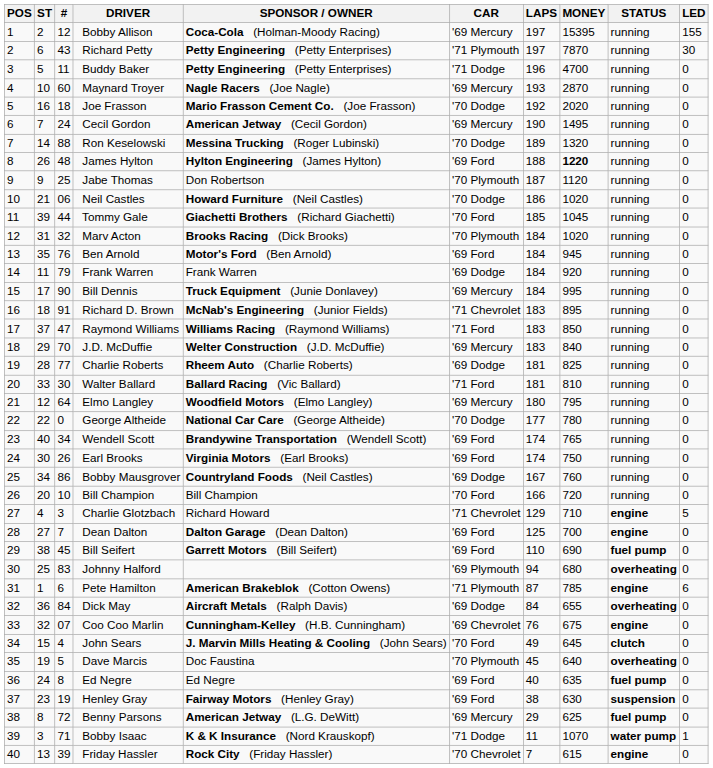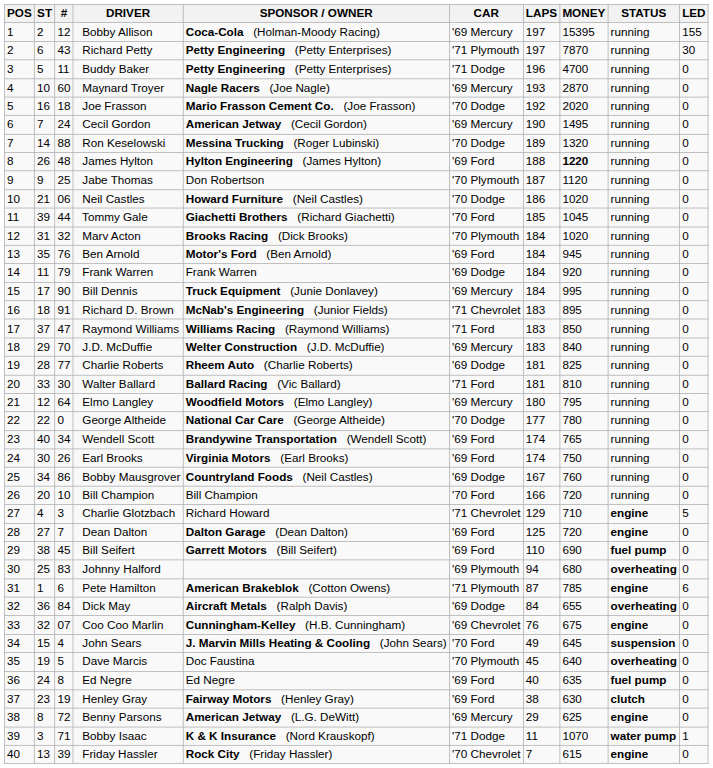Dean Dalton | MONEY: 700 -> 720
John Sears | STATUS: clutch -> suspension
Henley Gray | STATUS: suspension -> clutch
Benny Parsons | STATUS: fuel pump -> engine
